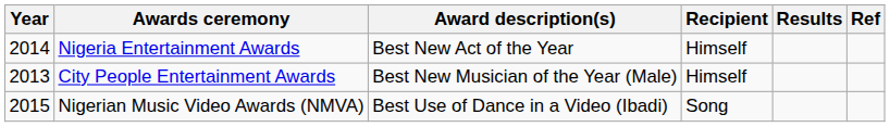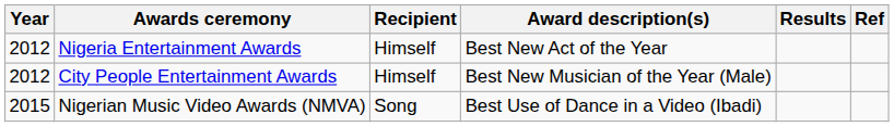columns swapped: Award description(s) <-> Recipient
Nigeria Entertainment Awards | Year: 2014 -> 2012
City People Entertainment Awards | Year: 2013 -> 2012
